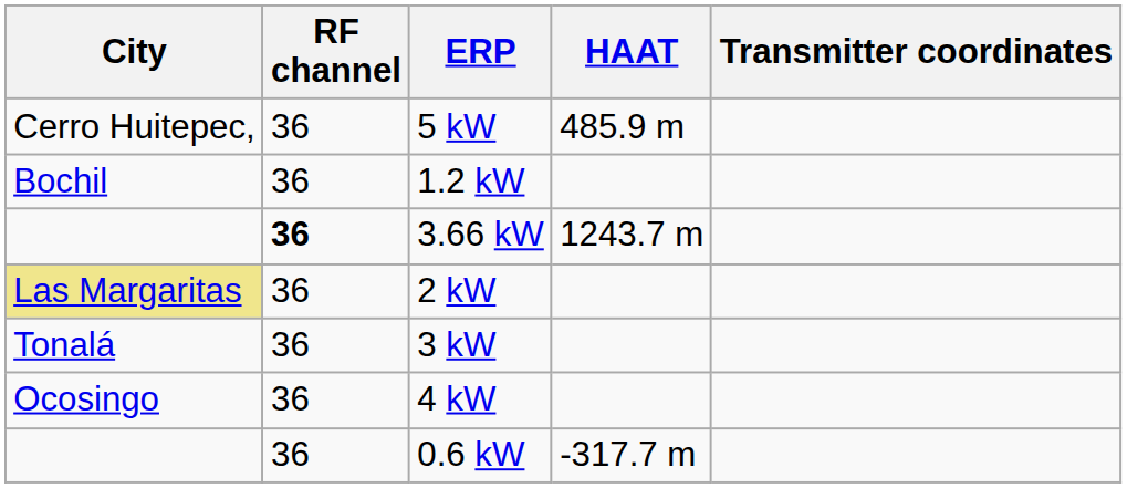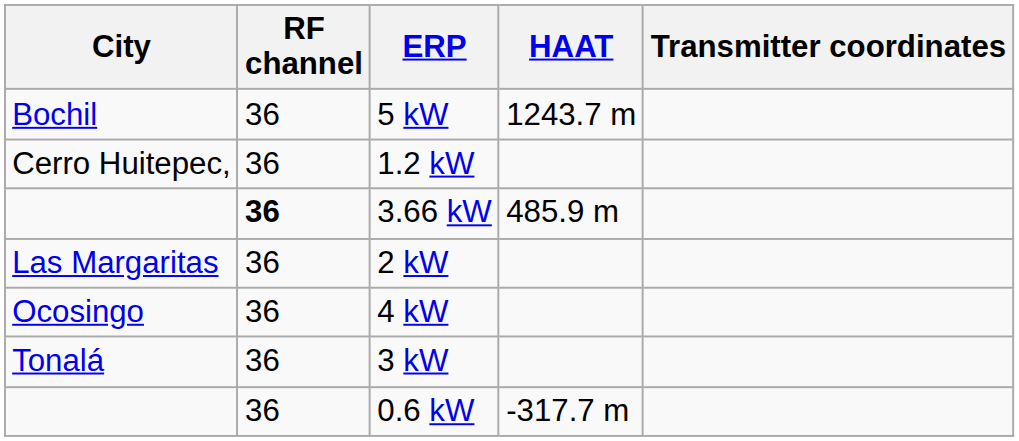5 kW | City: Cerro Huitepec, -> Bochil
5 kW | HAAT: 485.9 m -> 1243.7 m
1.2 kW | City: Bochil -> Cerro Huitepec,
3.66 kW | HAAT: 1243.7 m -> 485.9 m
2 kW | City: khaki background -> no background
rows swapped: 4 kW <-> 3 kW
